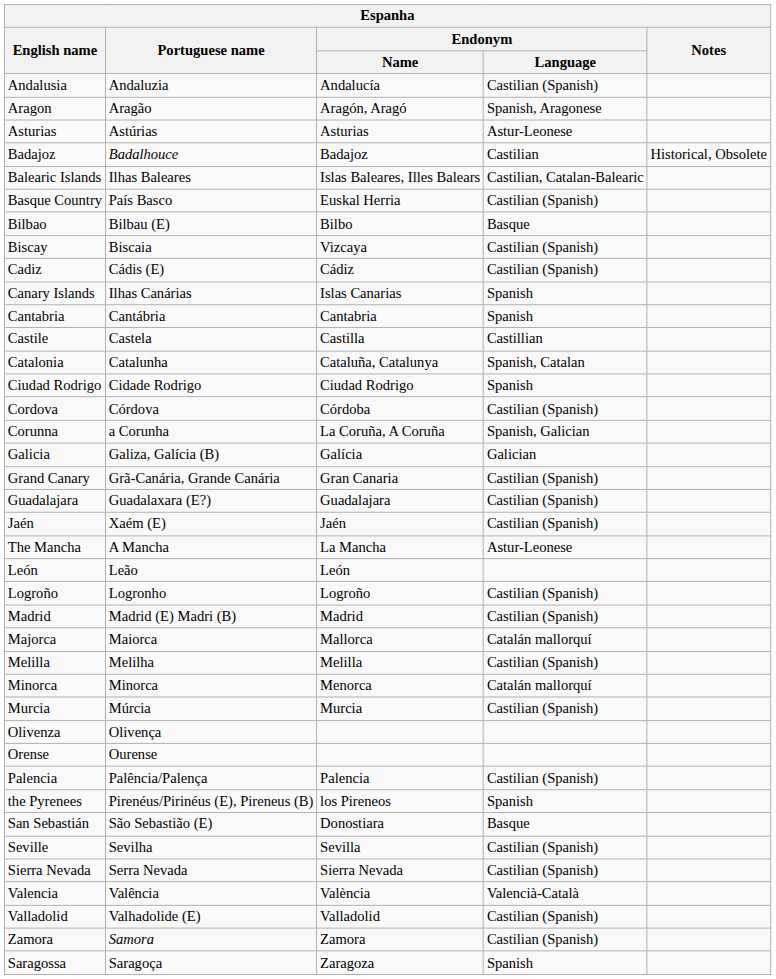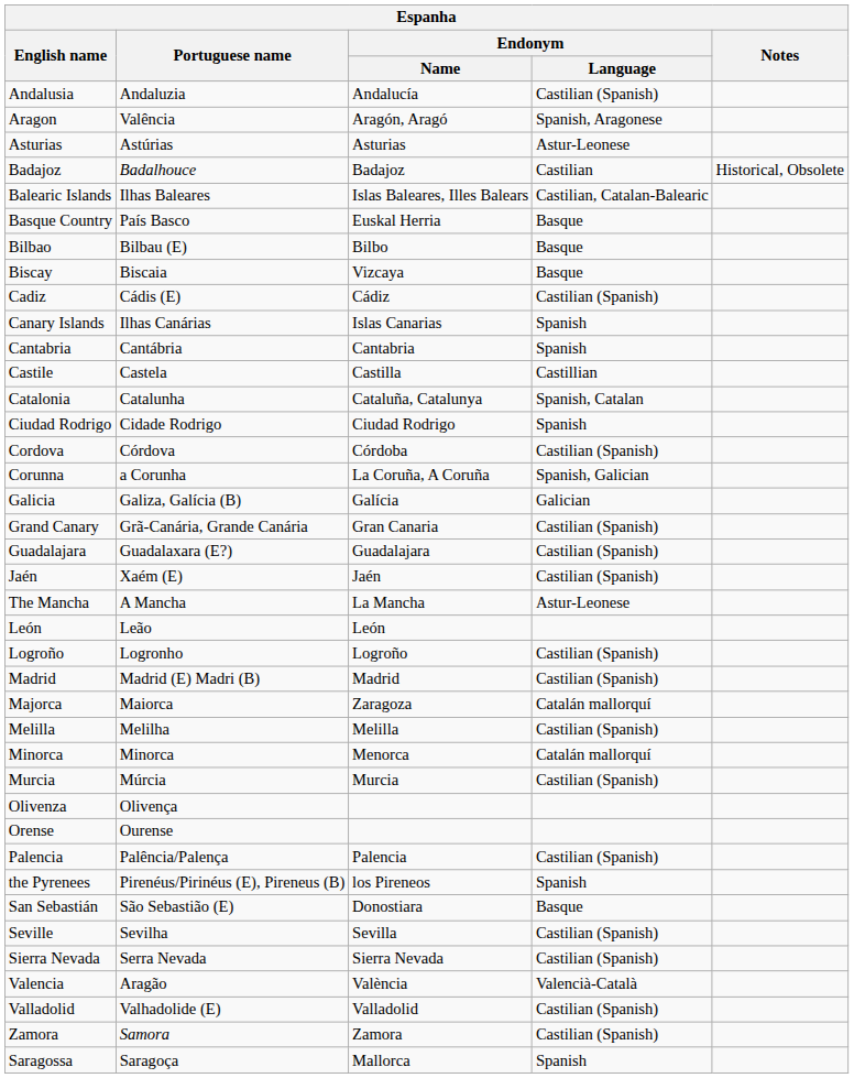Aragon | Portuguese name: Aragão -> Valência
Basque Country | Endonym / Language: Castilian (Spanish) -> Basque
Biscay | Endonym / Language: Castilian (Spanish) -> Basque
Majorca | Endonym / Name: Mallorca -> Zaragoza
Valencia | Portuguese name: Valência -> Aragão
Saragossa | Endonym / Name: Zaragoza -> Mallorca
